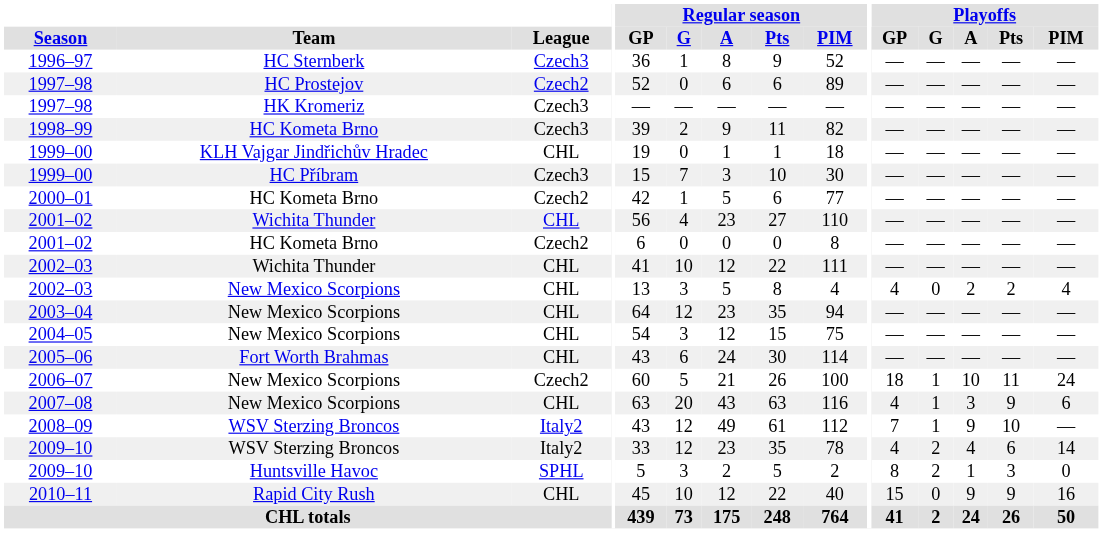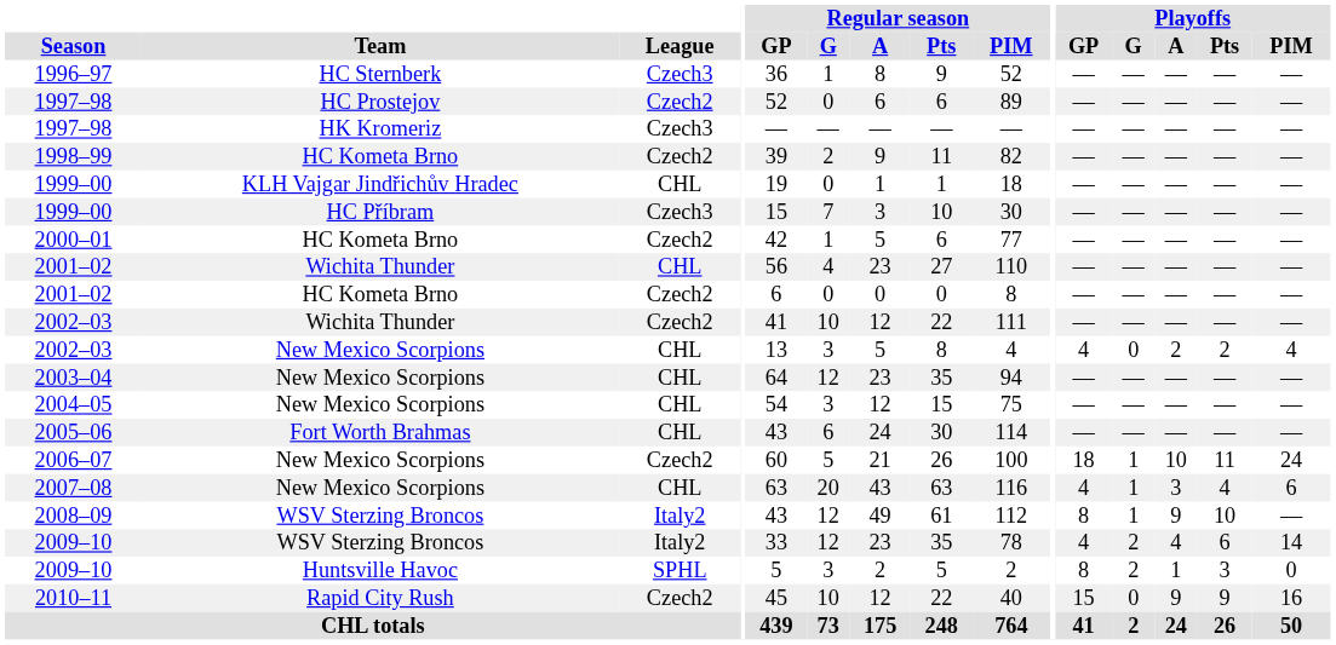1998–99 | League: Czech3 -> Czech2
2002–03 / Wichita Thunder | League: CHL -> Czech2
2007–08 | Playoffs / Pts: 9 -> 4
2008–09 | Playoffs / GP: 7 -> 8
2010–11 | League: CHL -> Czech2
